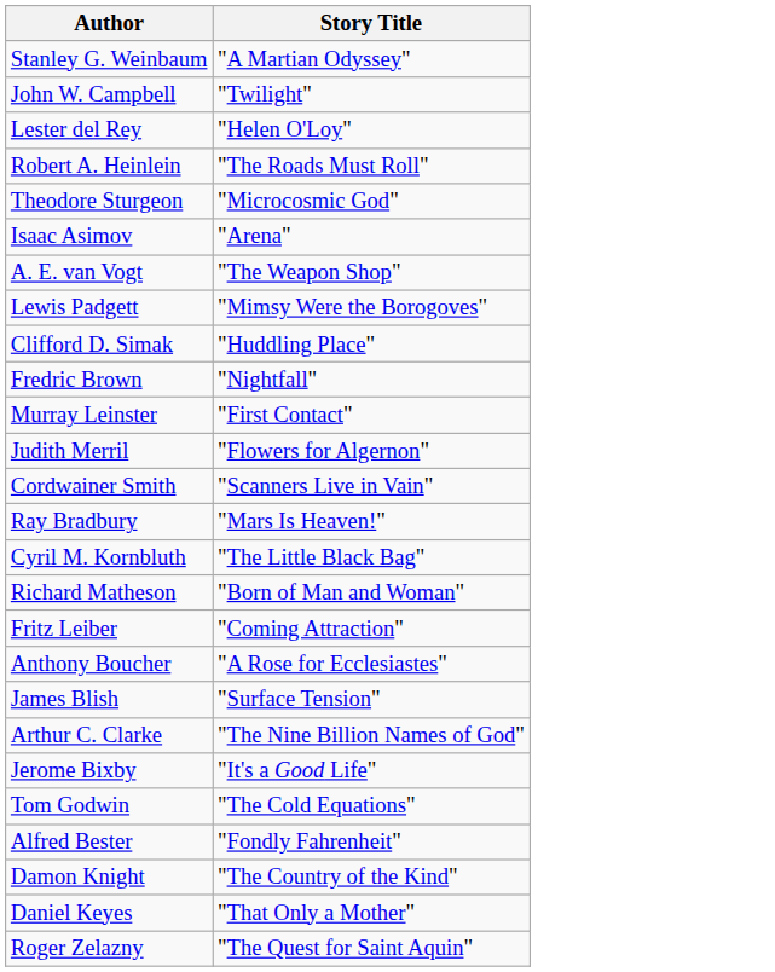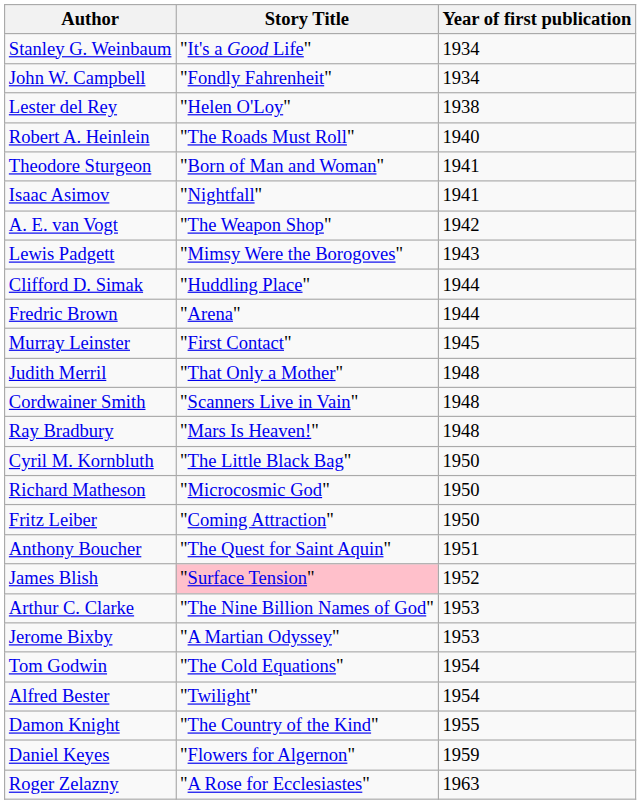+ column: Year of first publication | 1934 | 1934 | 1938 | 1940 | 1941 | 1941 | 1942 | 1943 | 1944 | 1944 | 1945 | 1948 | 1948 | 1948 | 1950 | 1950 | 1950 | 1951 | 1952 | 1953 | 1953 | 1954 | 1954 | 1955 | 1959 | 1963
Stanley G. Weinbaum | Story Title: "A Martian Odyssey" -> "It's a Good Life"
John W. Campbell | Story Title: "Twilight" -> "Fondly Fahrenheit"
Theodore Sturgeon | Story Title: "Microcosmic God" -> "Born of Man and Woman"
Isaac Asimov | Story Title: "Arena" -> "Nightfall"
Fredric Brown | Story Title: "Nightfall" -> "Arena"
Judith Merril | Story Title: "Flowers for Algernon" -> "That Only a Mother"
Richard Matheson | Story Title: "Born of Man and Woman" -> "Microcosmic God"
Anthony Boucher | Story Title: "A Rose for Ecclesiastes" -> "The Quest for Saint Aquin"
James Blish | Story Title: no background -> pink background
Jerome Bixby | Story Title: "It's a Good Life" -> "A Martian Odyssey"
Alfred Bester | Story Title: "Fondly Fahrenheit" -> "Twilight"
Daniel Keyes | Story Title: "That Only a Mother" -> "Flowers for Algernon"
Roger Zelazny | Story Title: "The Quest for Saint Aquin" -> "A Rose for Ecclesiastes"
